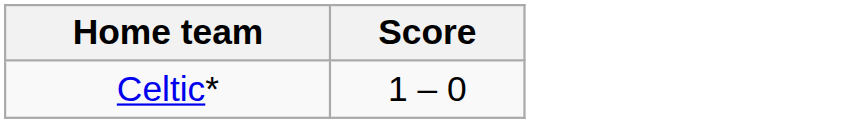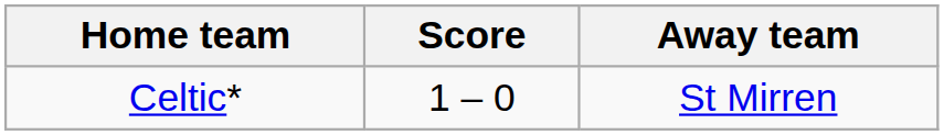+ column: Away team | St Mirren
